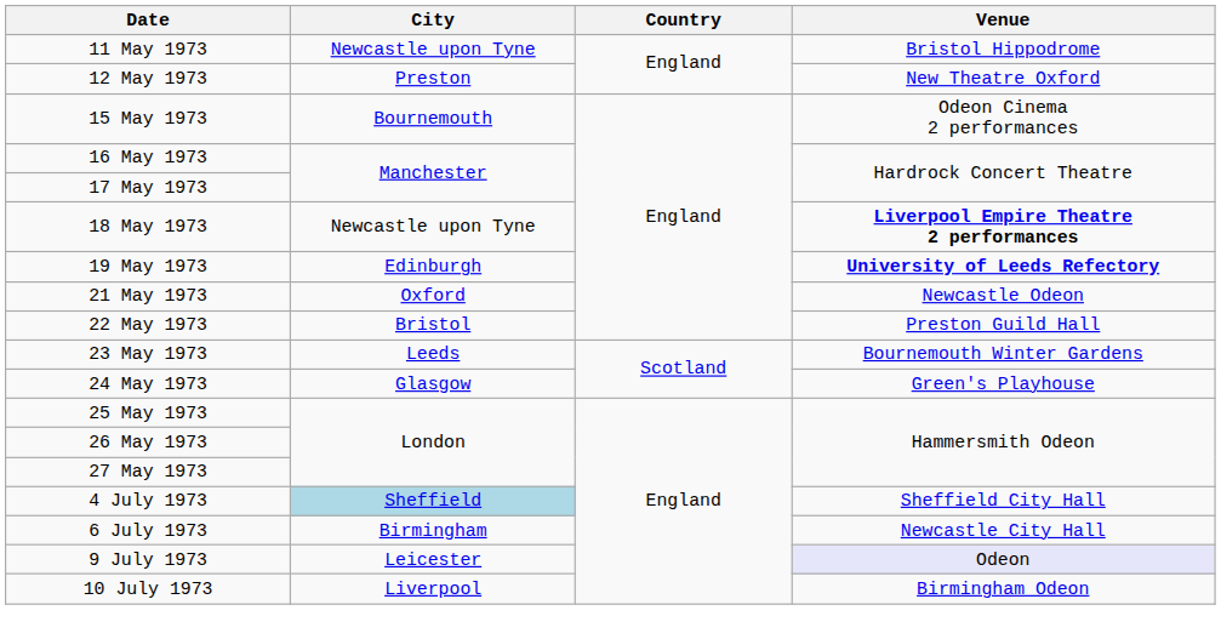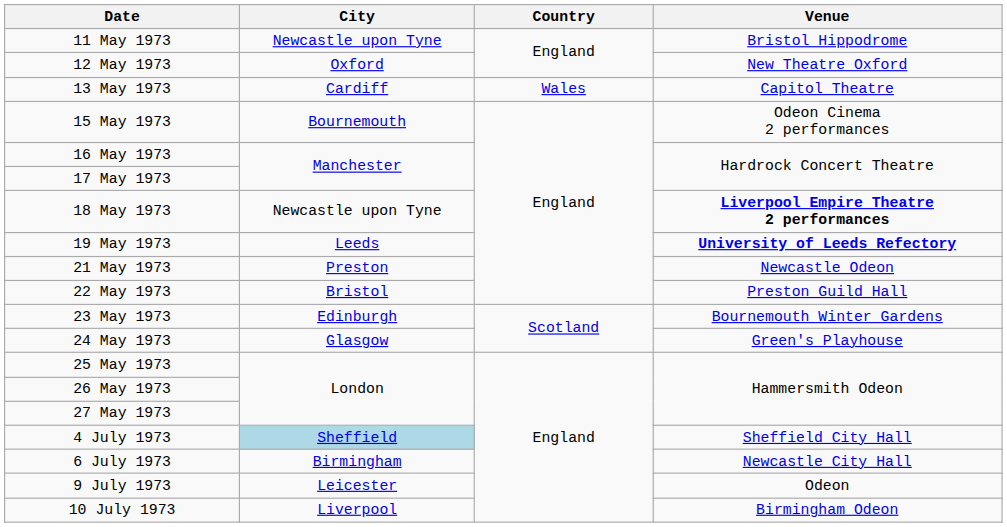12 May 1973 | City: Preston -> Oxford
+ row: 13 May 1973 | Cardiff | Wales | Capitol Theatre
19 May 1973 | City: Edinburgh -> Leeds
21 May 1973 | City: Oxford -> Preston
23 May 1973 | City: Leeds -> Edinburgh
9 July 1973 | Venue: lavender background -> no background
